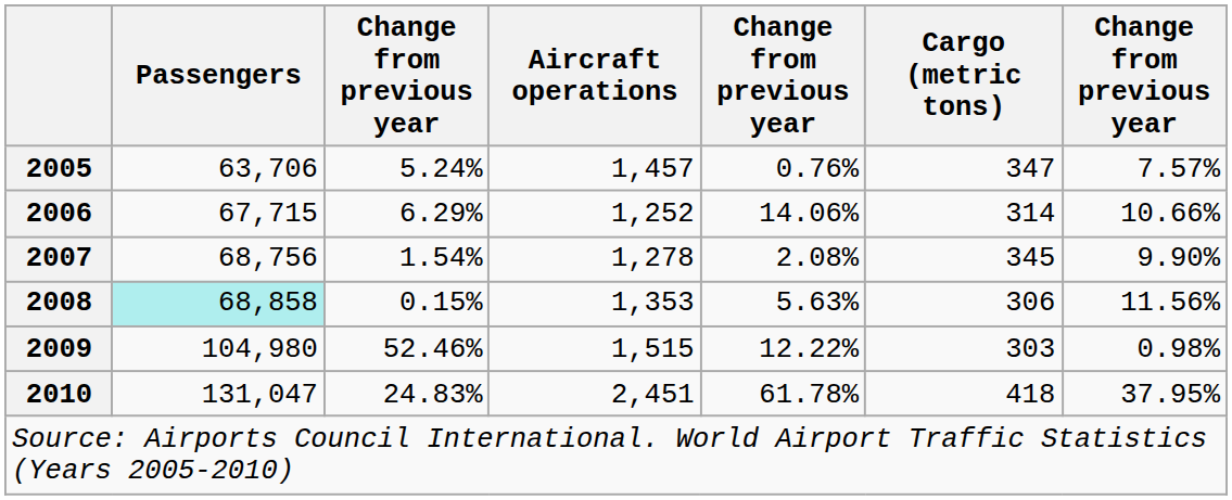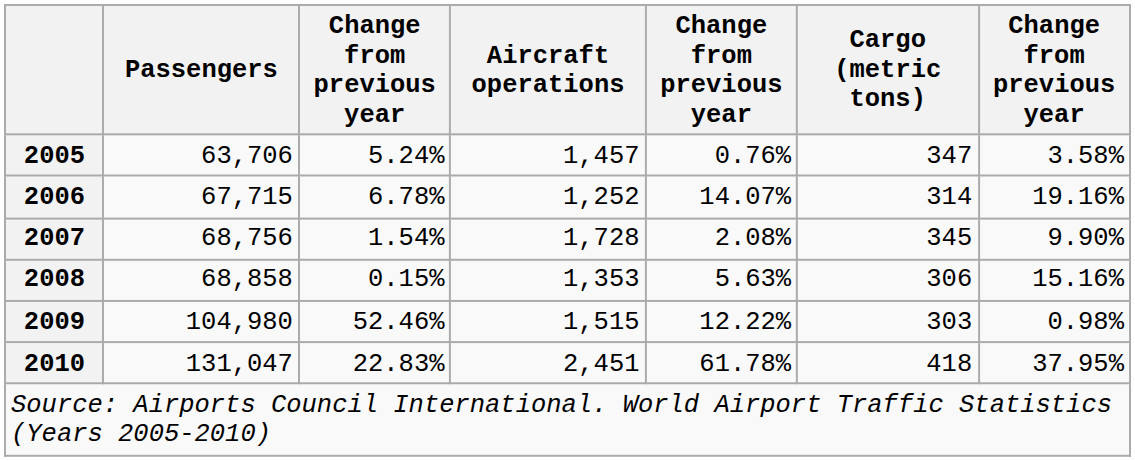2005 | column 7: 7.57% -> 3.58%
2006 | column 3: 6.29% -> 6.78%
2006 | column 5: 14.06% -> 14.07%
2006 | column 7: 10.66% -> 19.16%
2007 | Aircraft operations: 1,278 -> 1,728
2008 | Passengers: paleturquoise background -> no background
2008 | column 7: 11.56% -> 15.16%
2010 | column 3: 24.83% -> 22.83%
